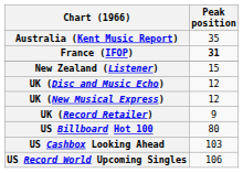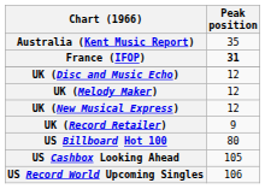- row: New Zealand (Listener) | 15
+ row: UK (Melody Maker) | 12
US Cashbox Looking Ahead | Peak position: 103 -> 105
